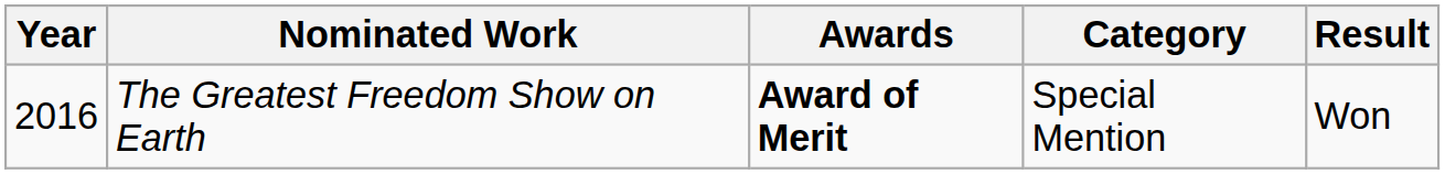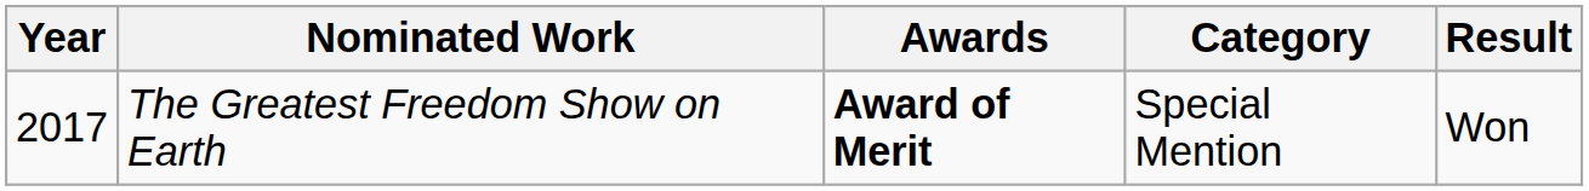The Greatest Freedom Show on Earth | Year: 2016 -> 2017
